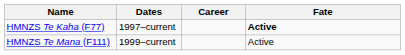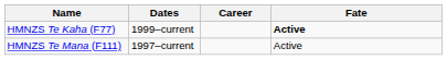HMNZS Te Kaha (F77) | Dates: 1997–current -> 1999–current
HMNZS Te Mana (F111) | Dates: 1999–current -> 1997–current
